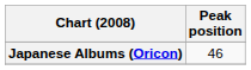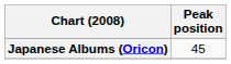Japanese Albums (Oricon) | Peak position: 46 -> 45
